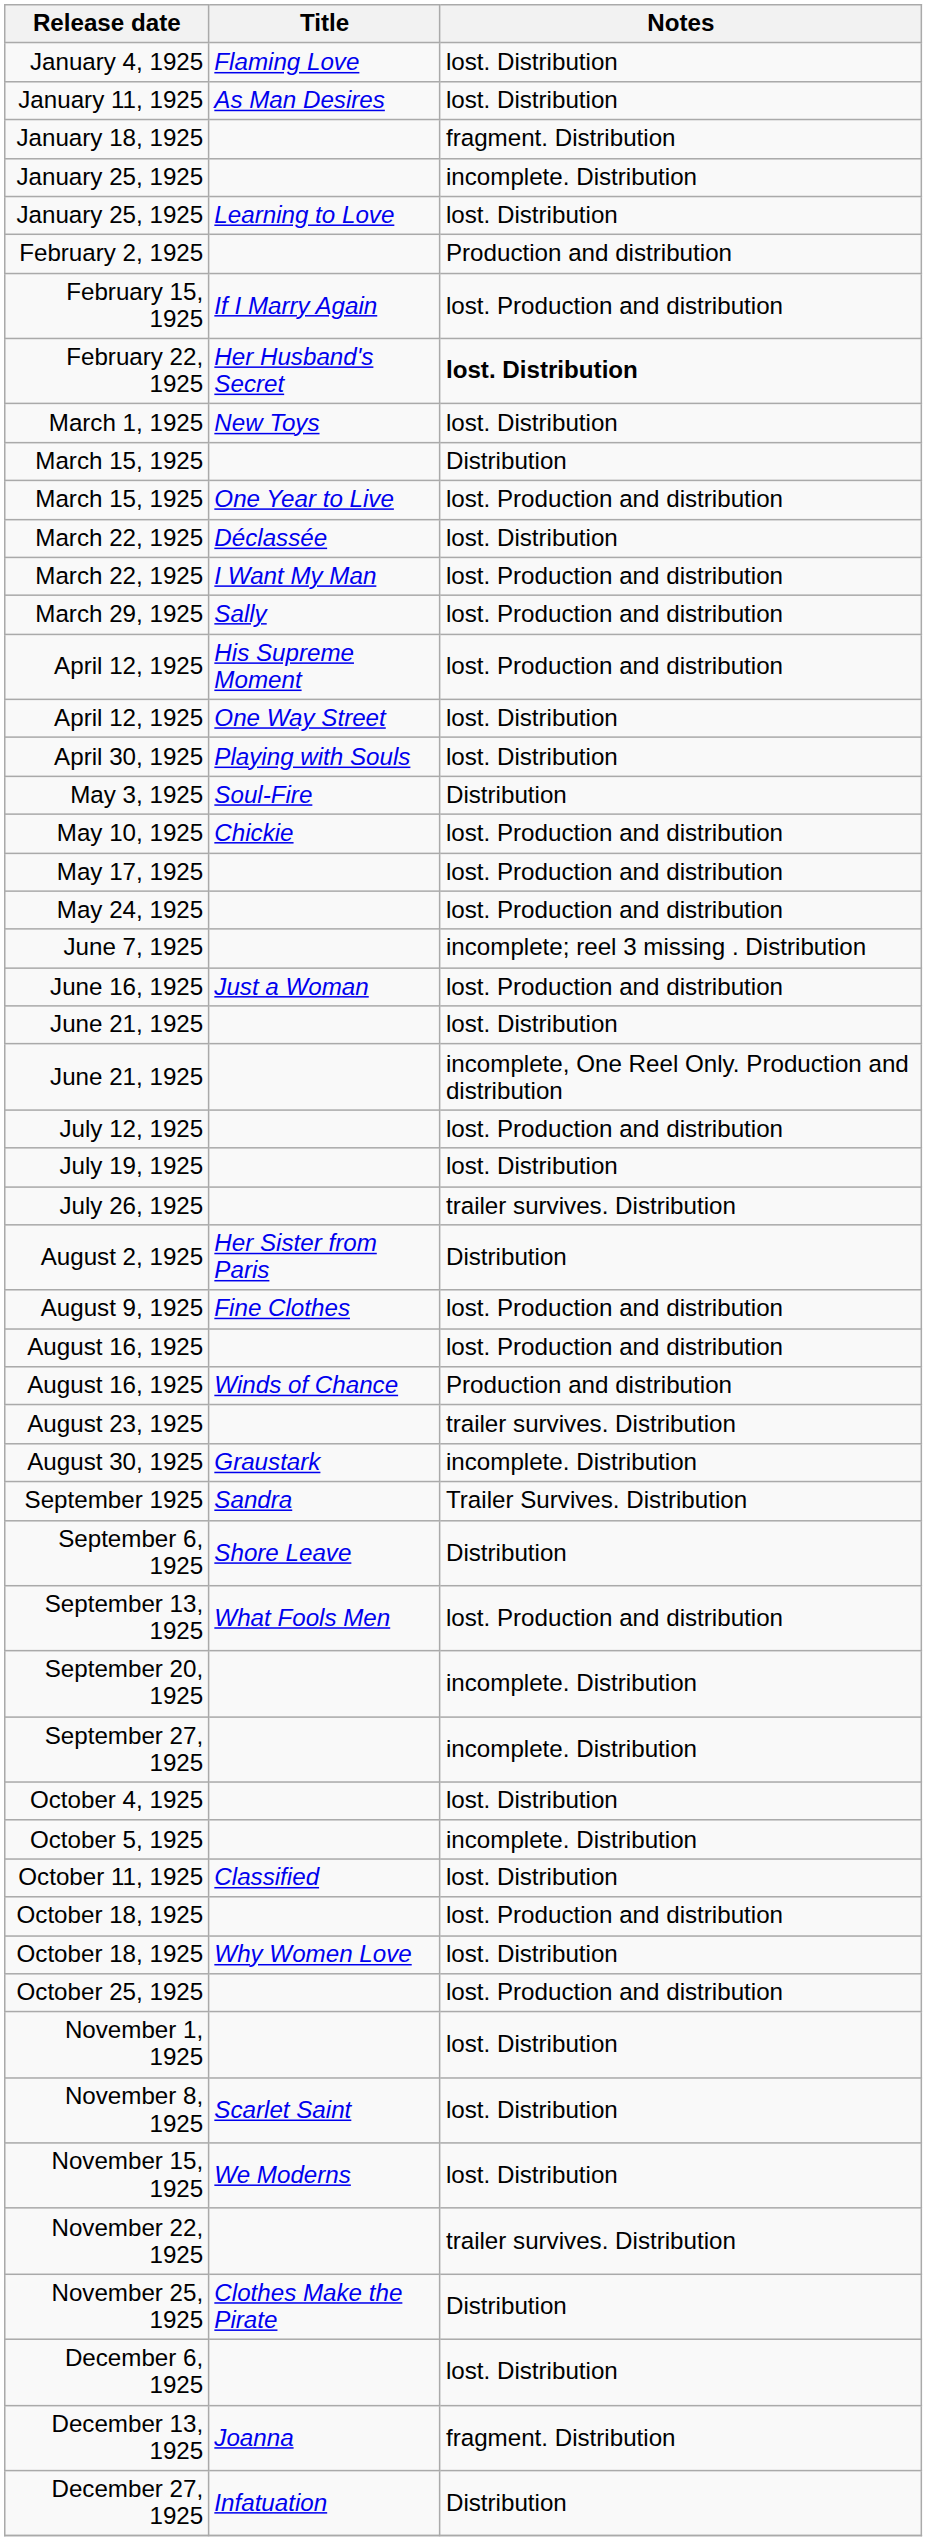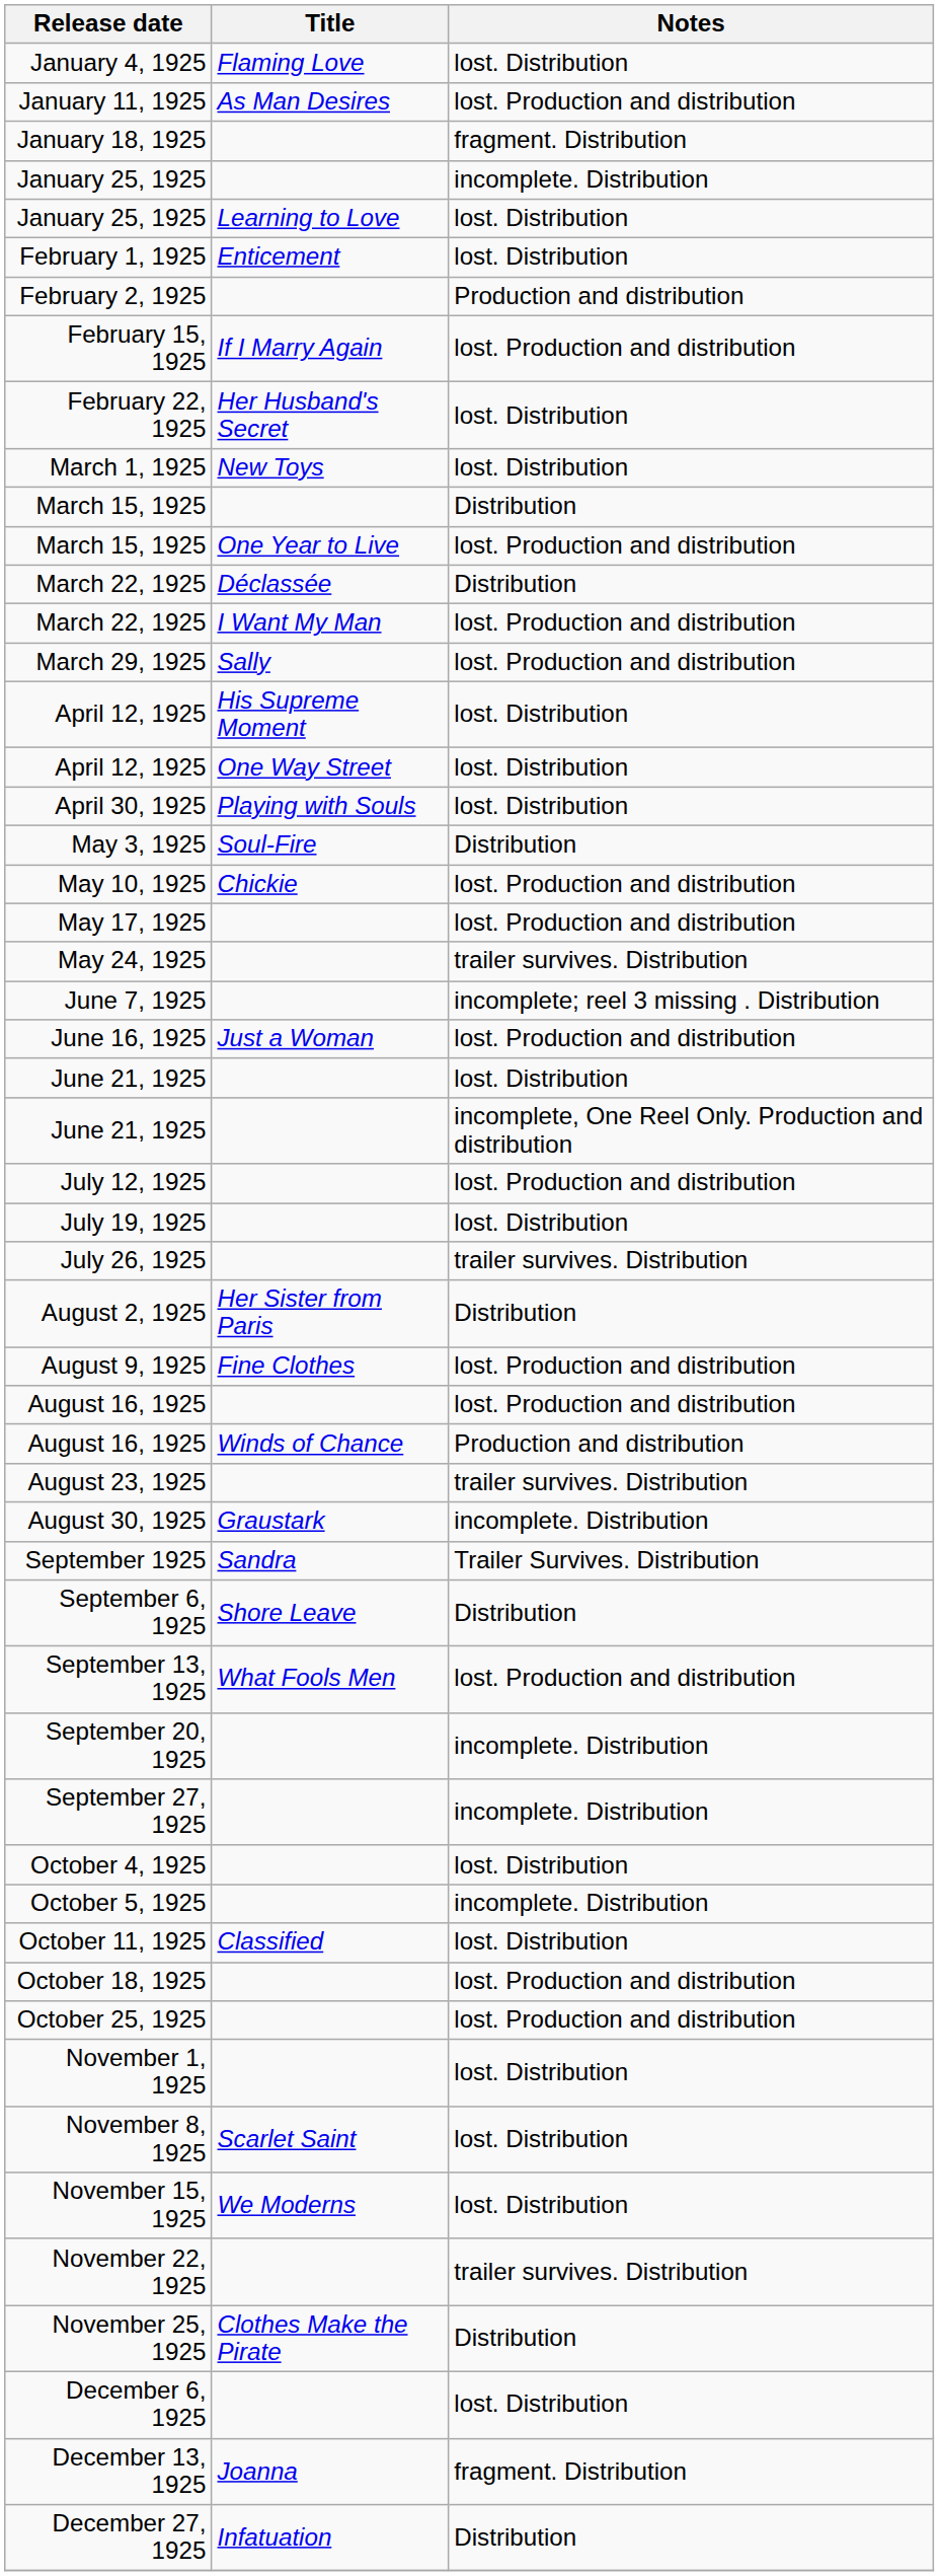January 11, 1925 | Notes: lost. Distribution -> lost. Production and distribution
+ row: February 1, 1925 | Enticement | lost. Distribution
February 22, 1925 | Notes: bold -> normal
March 22, 1925 / Déclassée | Notes: lost. Distribution -> Distribution
April 12, 1925 / His Supreme Moment | Notes: lost. Production and distribution -> lost. Distribution
May 24, 1925 | Notes: lost. Production and distribution -> trailer survives. Distribution
- row: October 18, 1925 | Why Women Love | lost. Distribution
